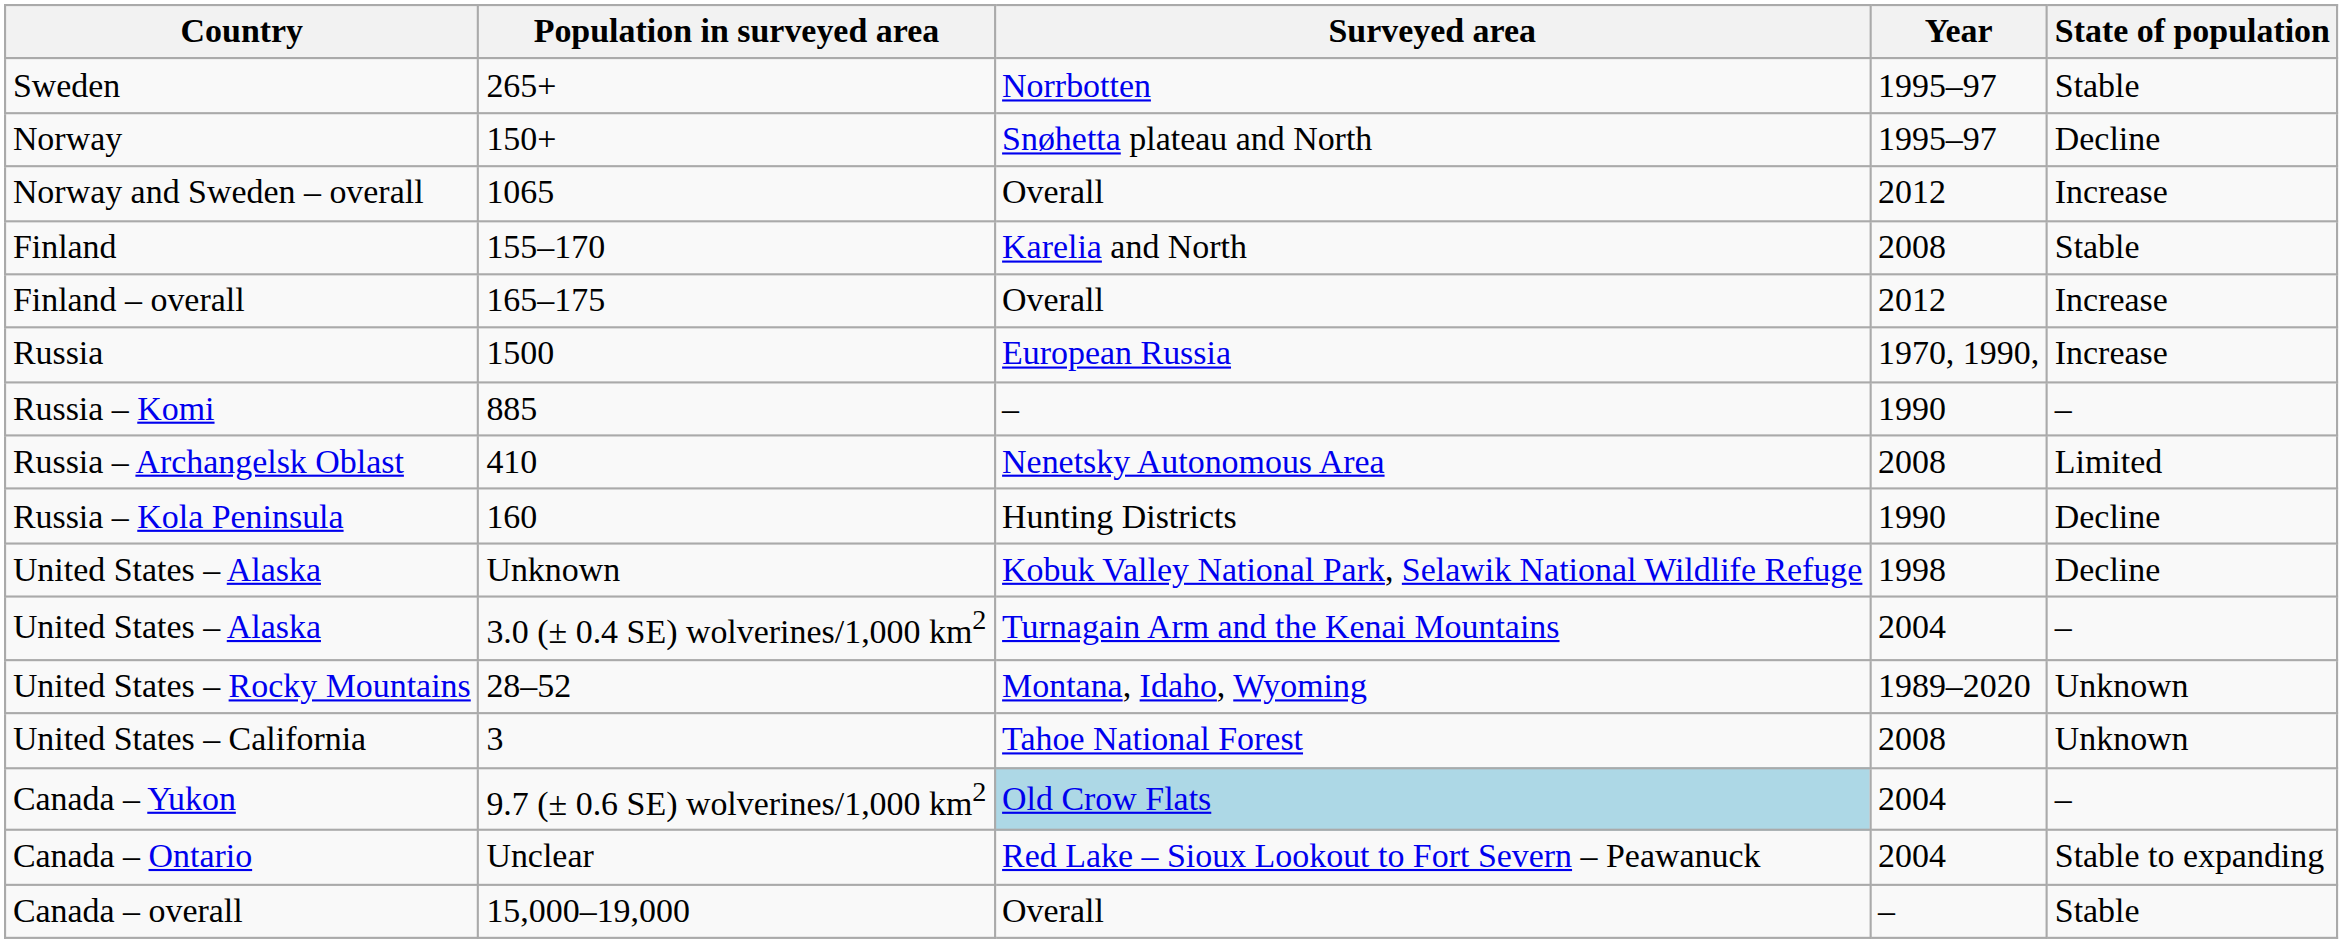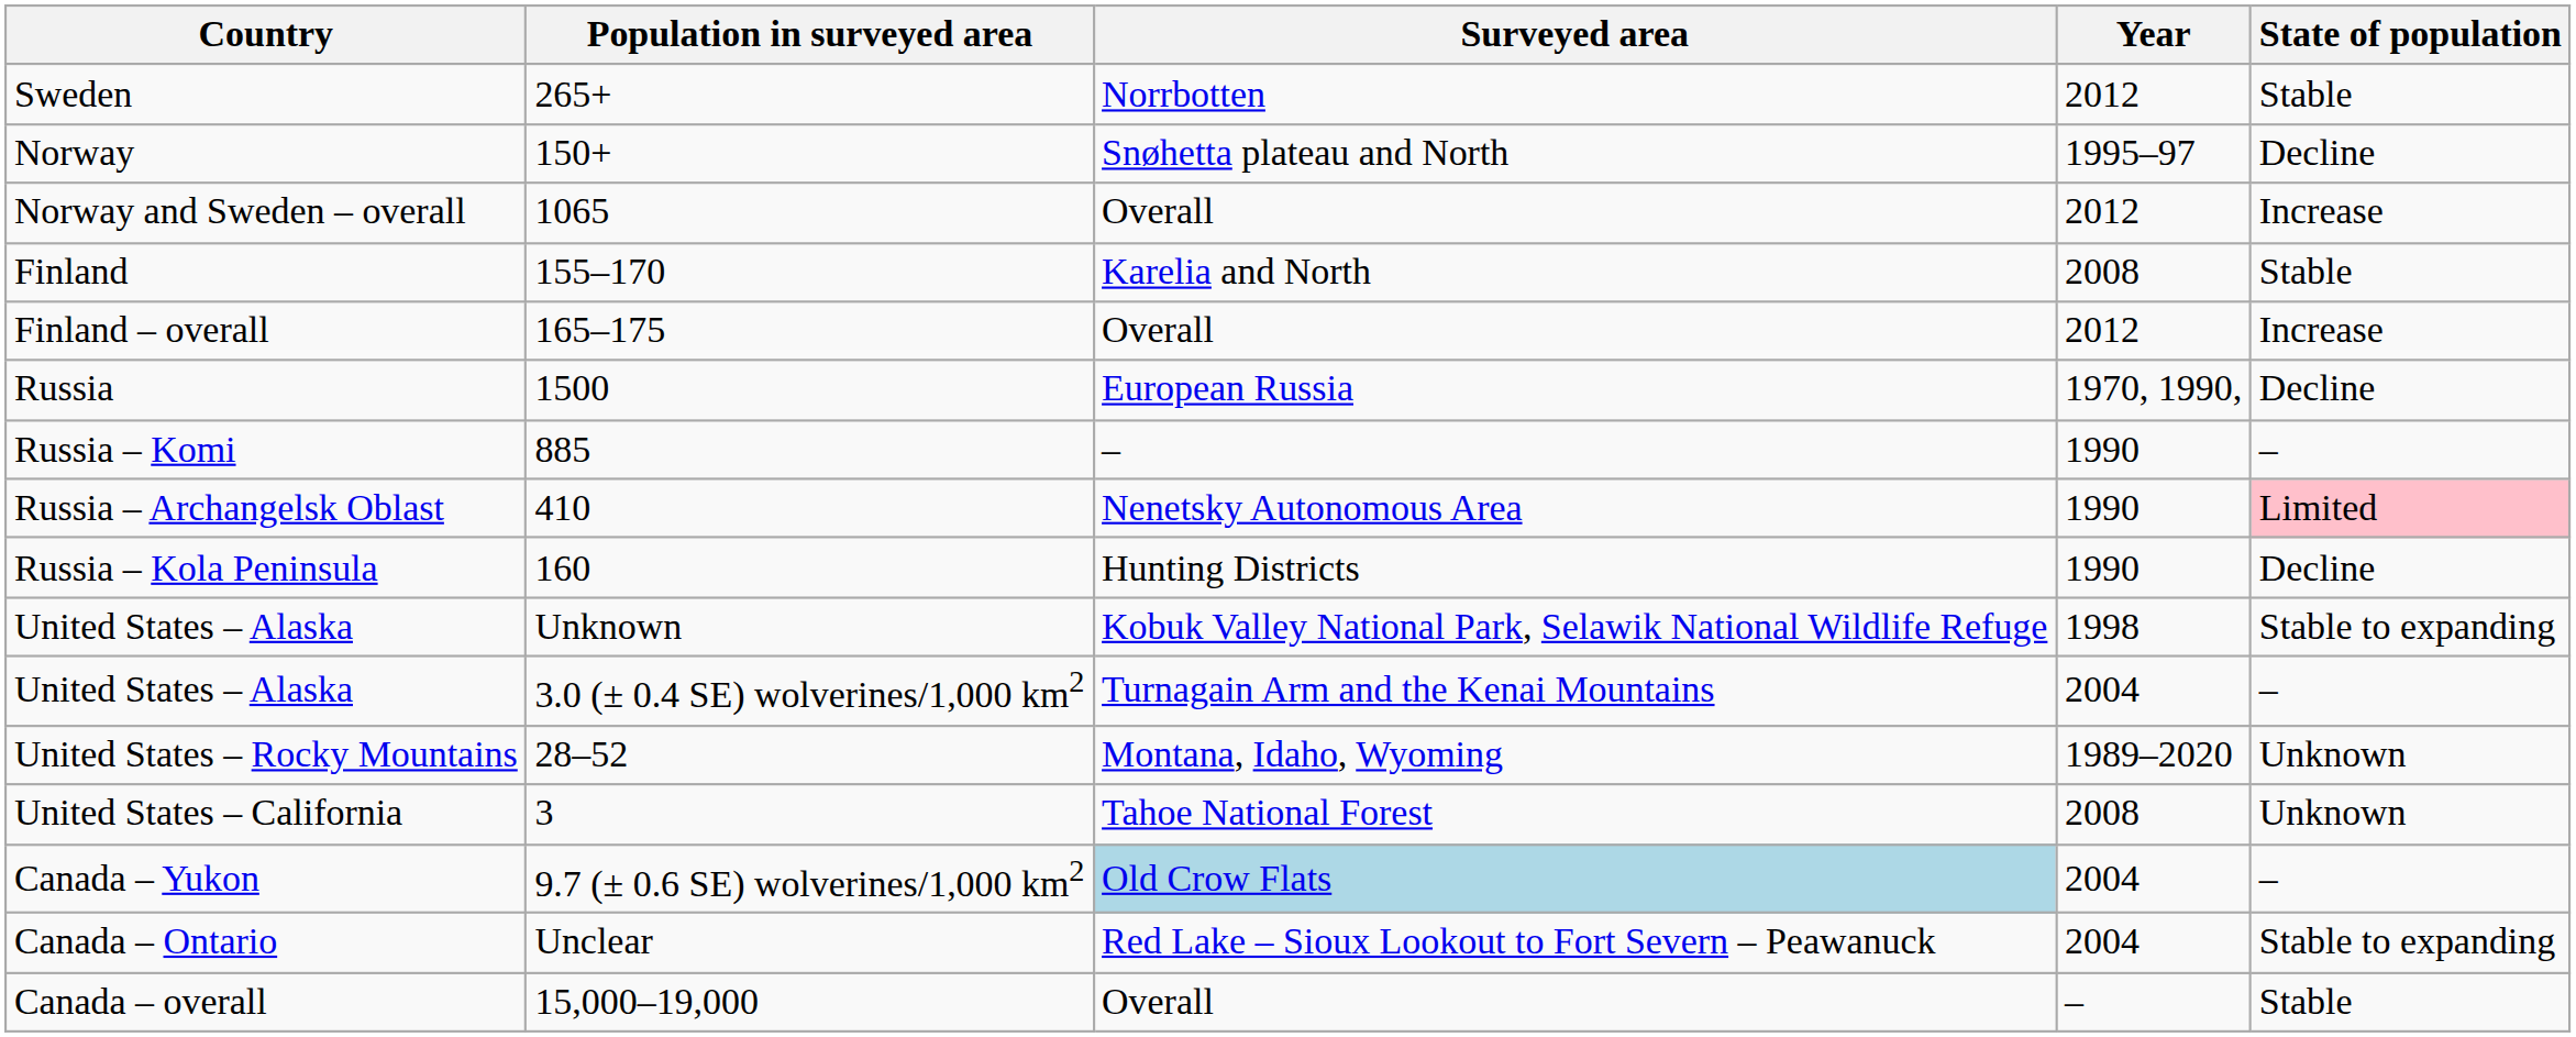Sweden | Year: 1995–97 -> 2012
Russia | State of population: Increase -> Decline
Russia – Archangelsk Oblast | Year: 2008 -> 1990
Russia – Archangelsk Oblast | State of population: no background -> pink background
United States – Alaska / Unknown | State of population: Decline -> Stable to expanding
